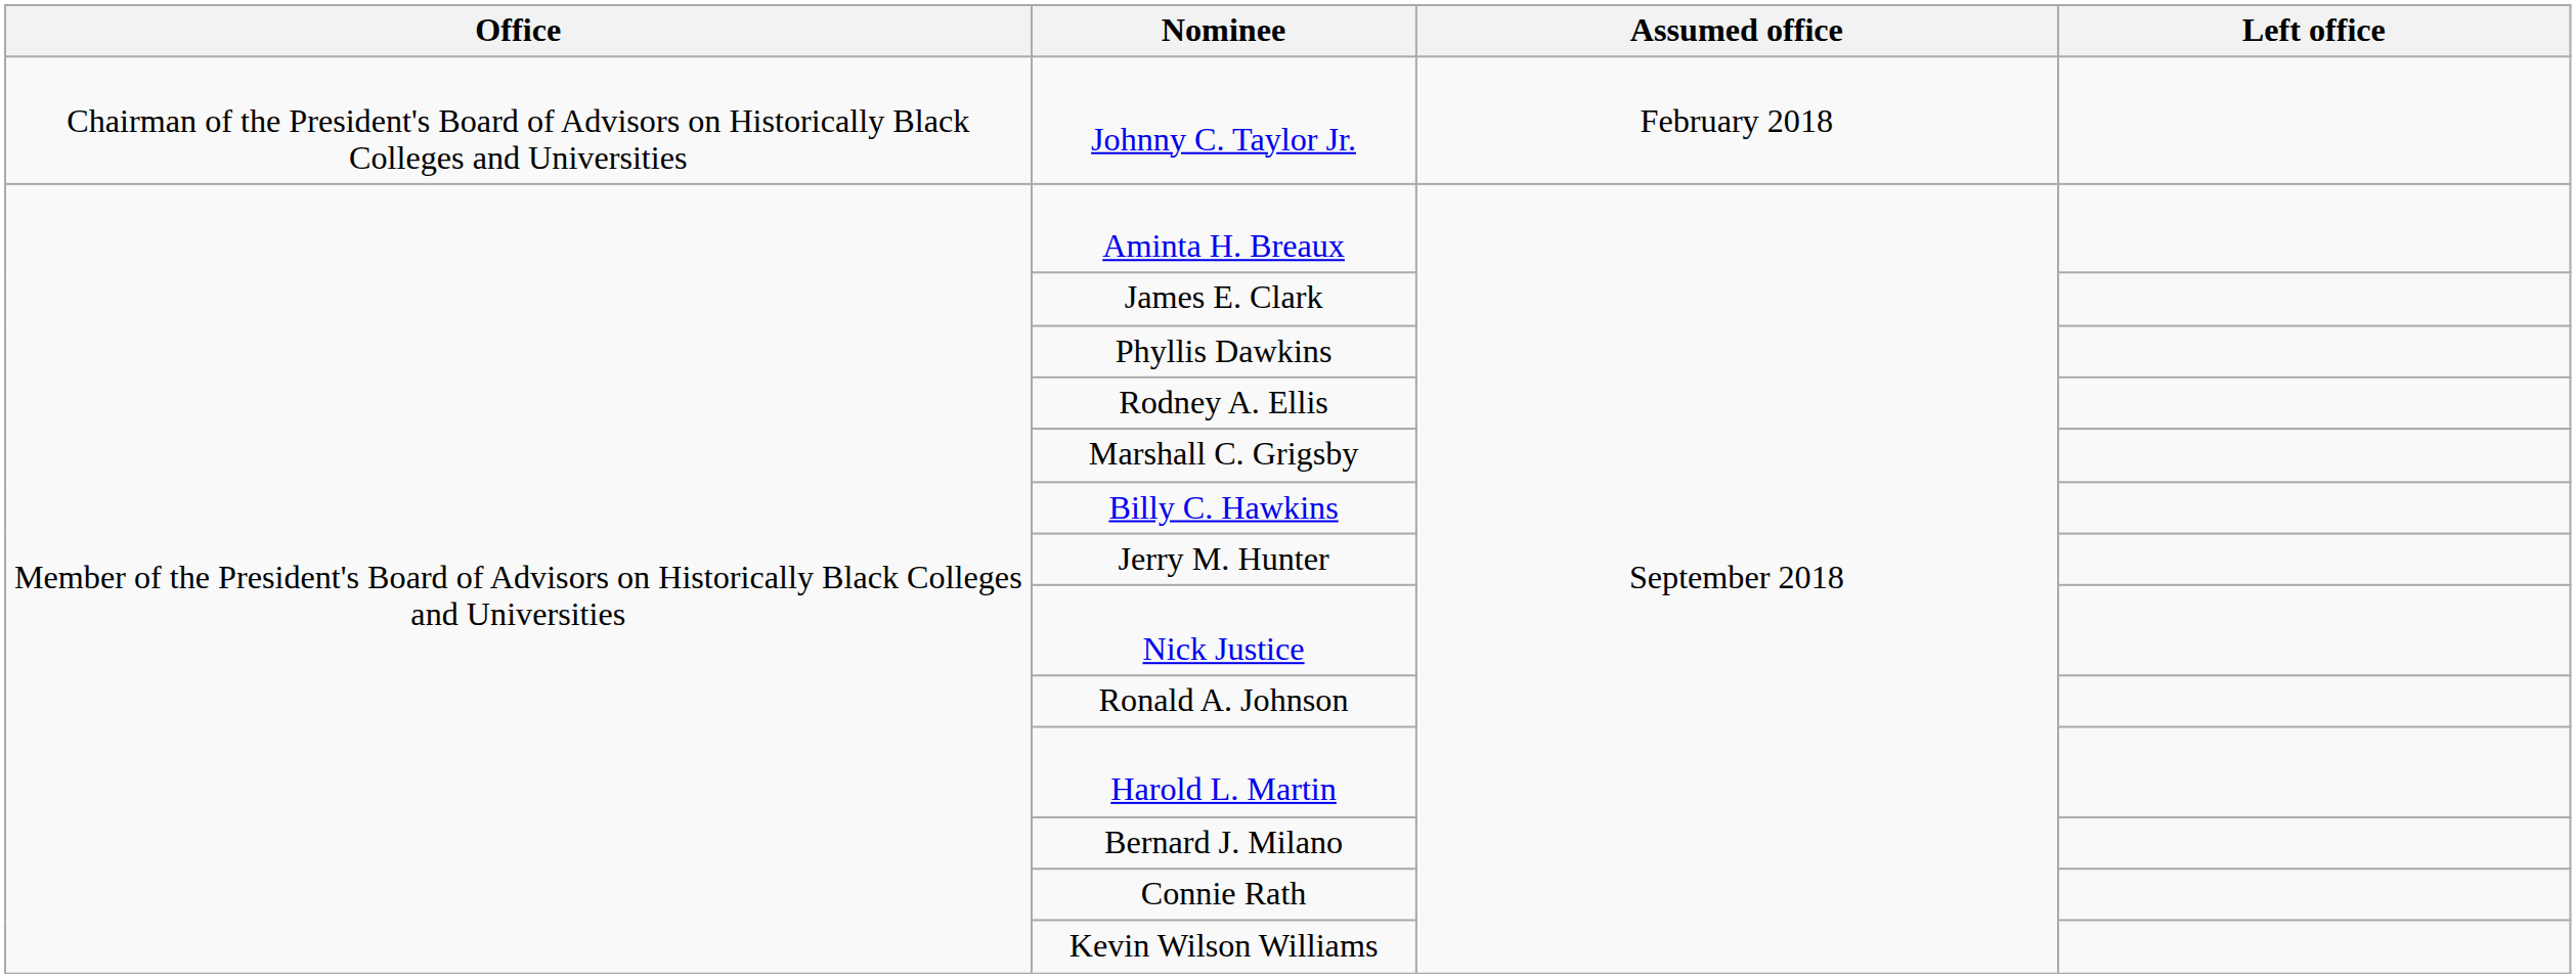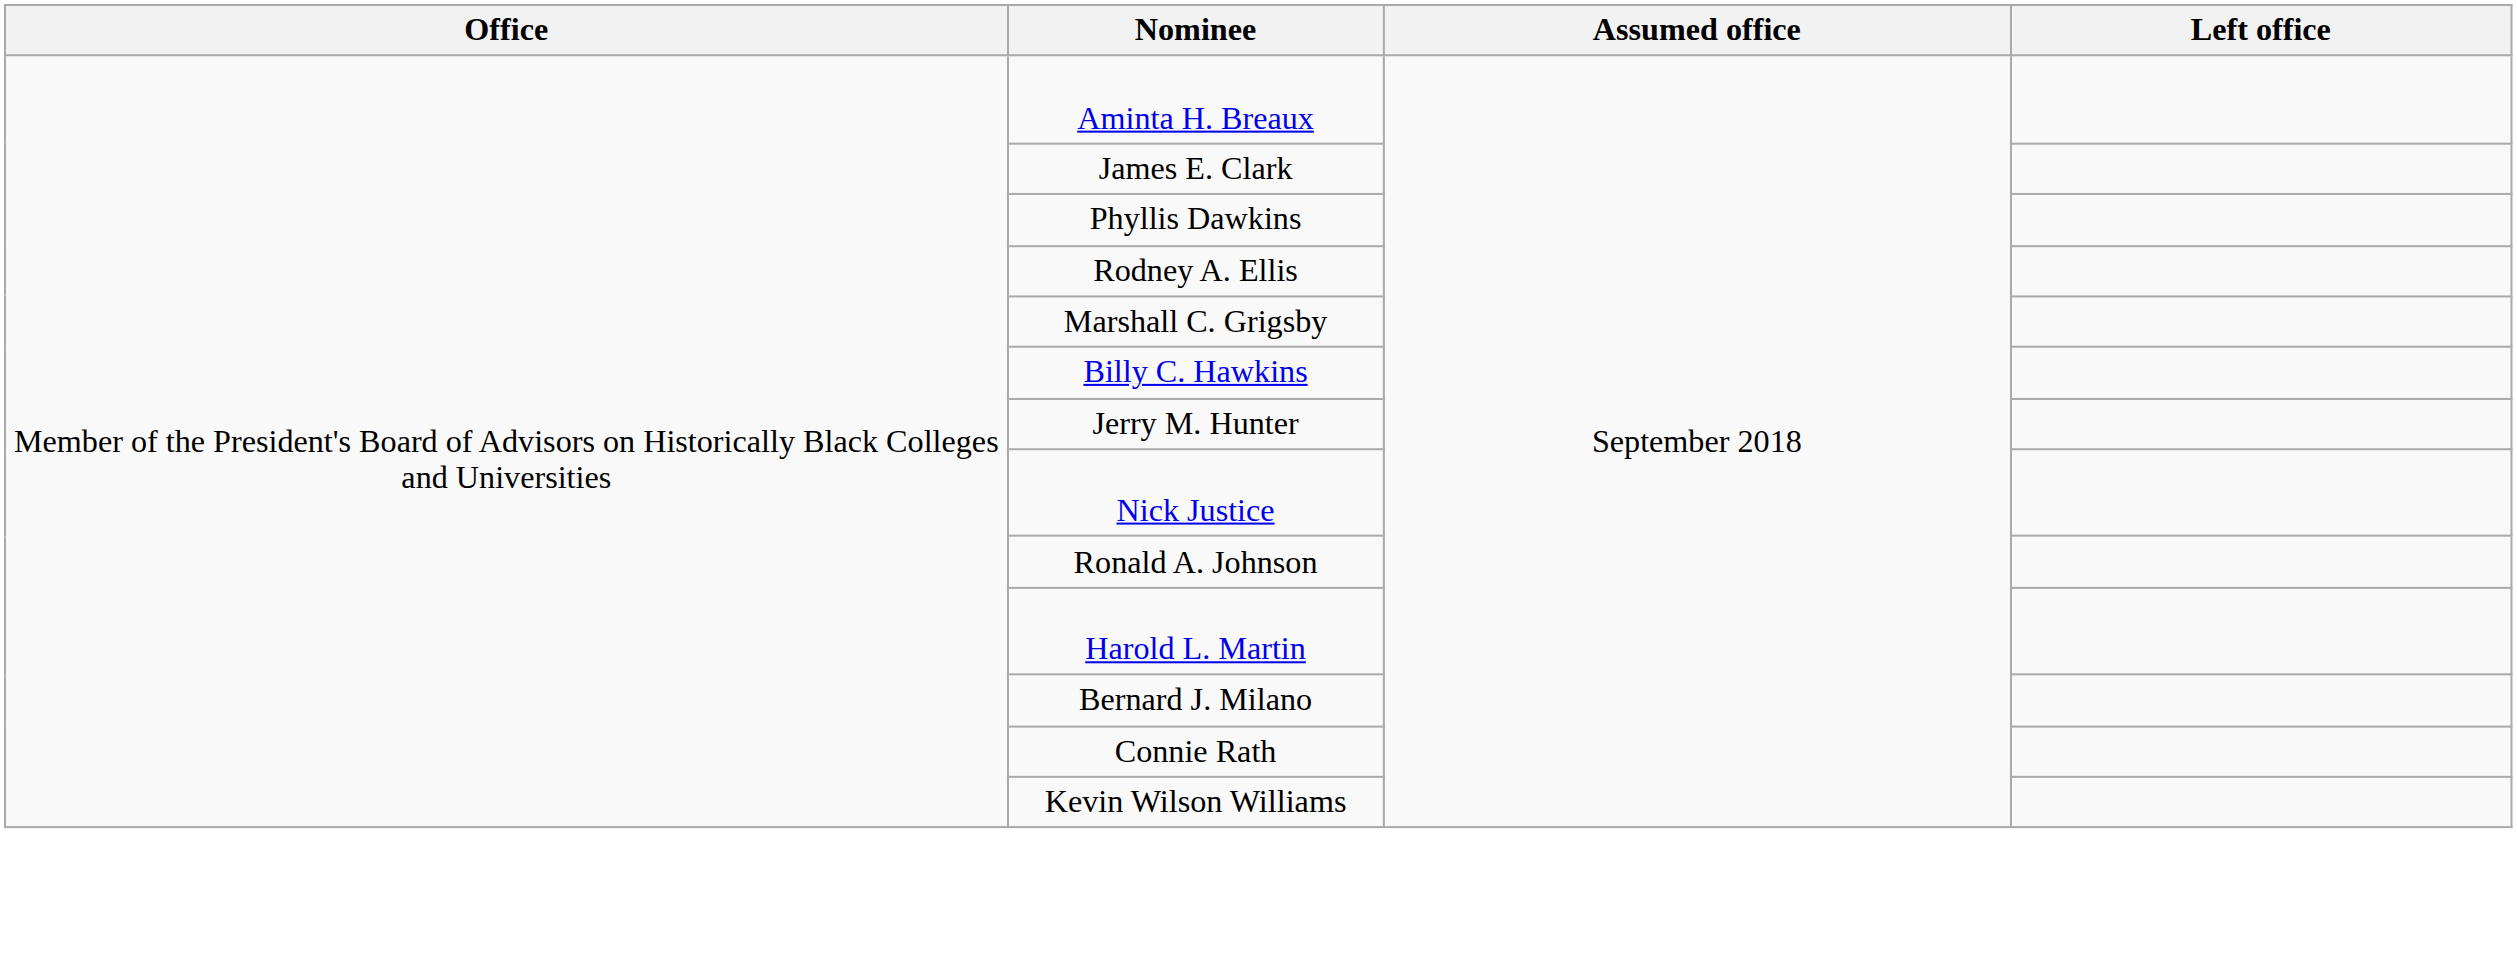- row: Chairman of the President's Board of Advisors on Historically Black Colleges and Universities | Johnny C. Taylor Jr. | February 2018
